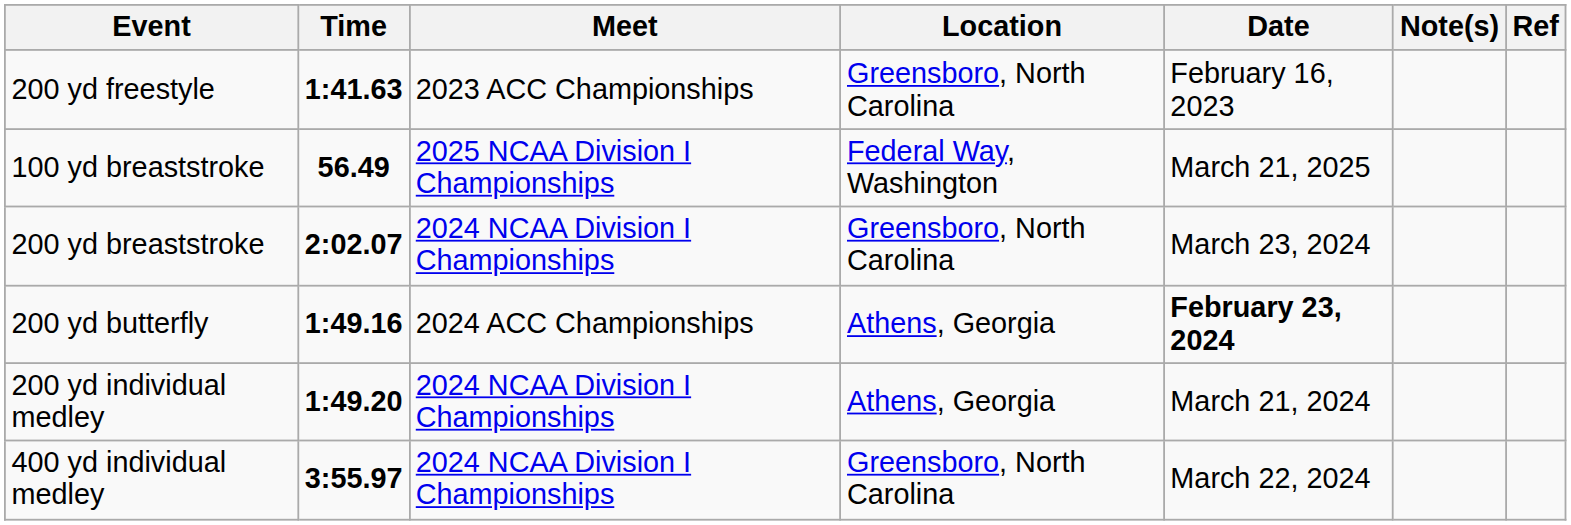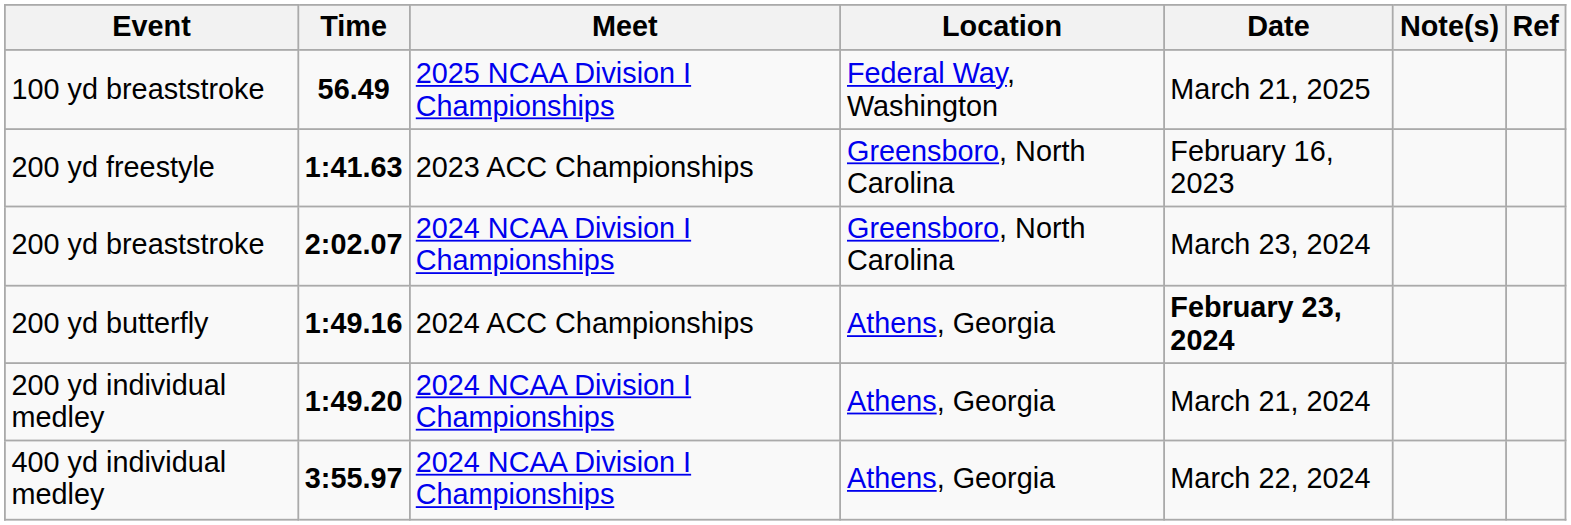rows swapped: 200 yd freestyle <-> 100 yd breaststroke
400 yd individual medley | Location: Greensboro, North Carolina -> Athens, Georgia
